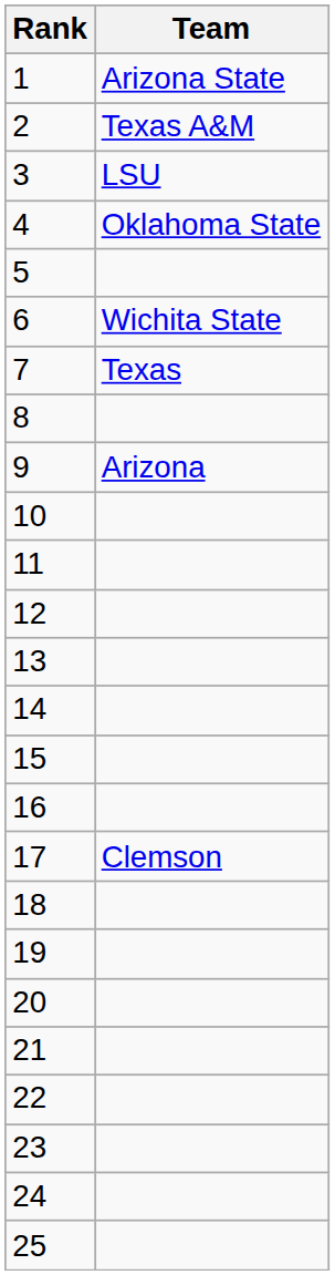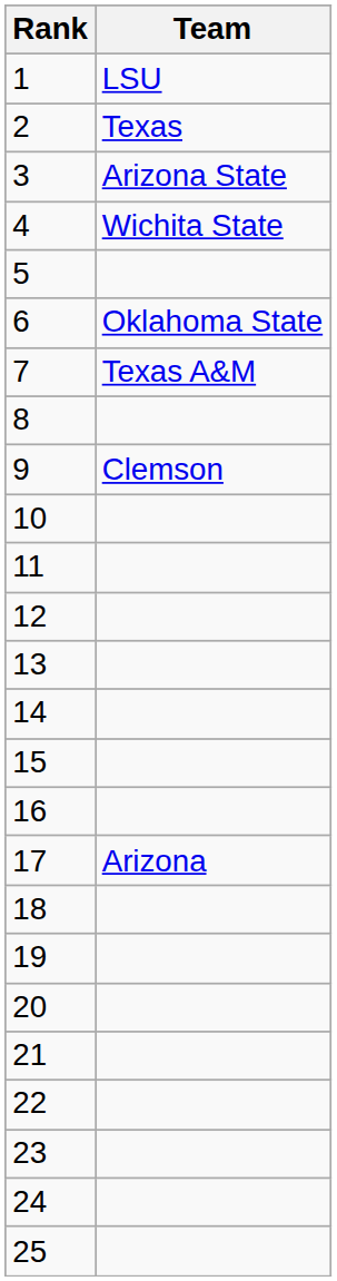1 | Team: Arizona State -> LSU
2 | Team: Texas A&M -> Texas
3 | Team: LSU -> Arizona State
4 | Team: Oklahoma State -> Wichita State
6 | Team: Wichita State -> Oklahoma State
7 | Team: Texas -> Texas A&M
9 | Team: Arizona -> Clemson
17 | Team: Clemson -> Arizona
